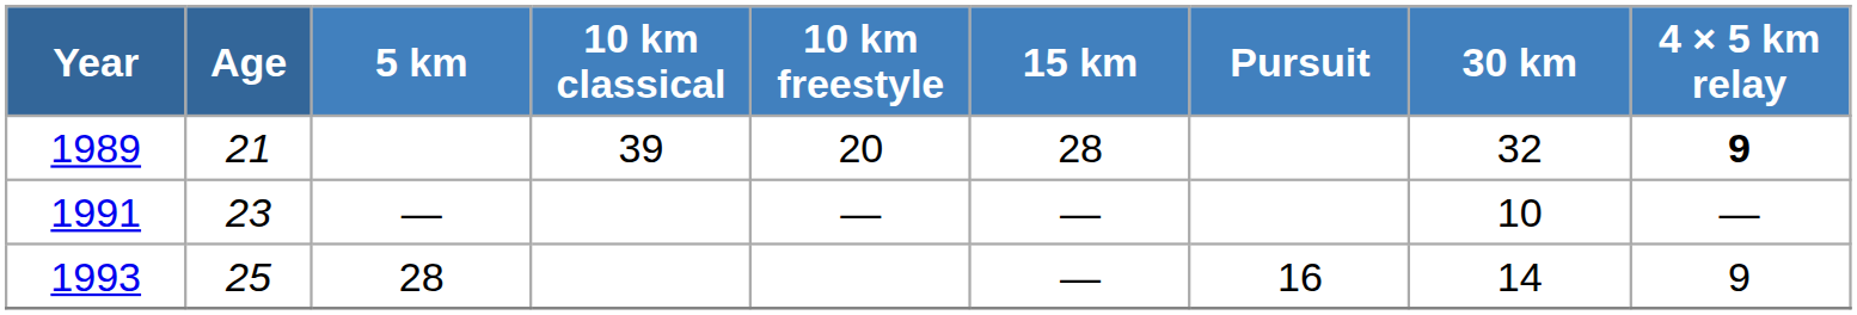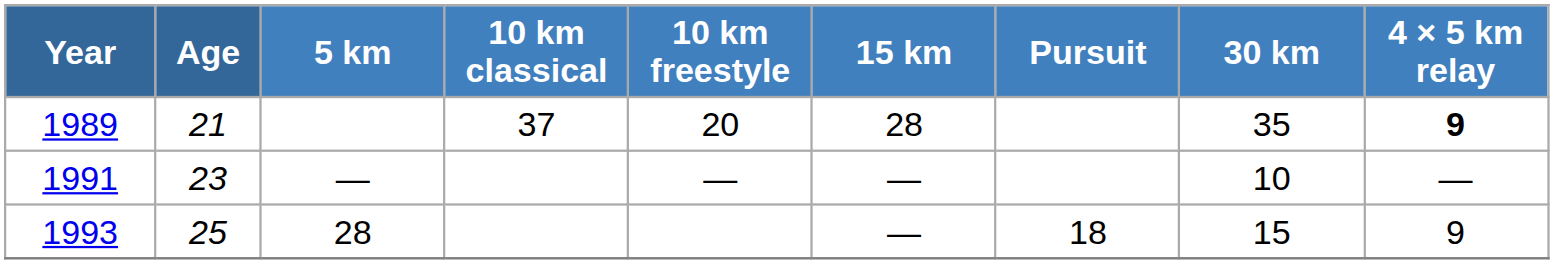1989 | 10 km classical: 39 -> 37
1989 | 30 km: 32 -> 35
1993 | Pursuit: 16 -> 18
1993 | 30 km: 14 -> 15
